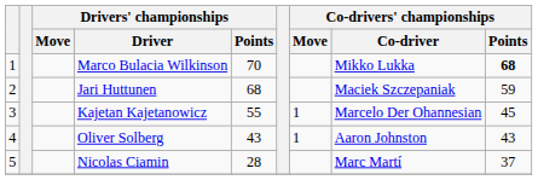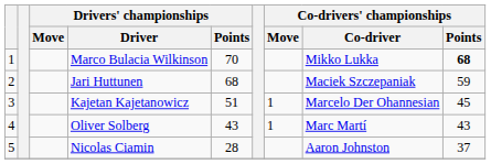Kajetan Kajetanowicz | Drivers' championships / Points: 55 -> 51
Oliver Solberg | Co-drivers' championships / Co-driver: Aaron Johnston -> Marc Martí
Nicolas Ciamin | Co-drivers' championships / Co-driver: Marc Martí -> Aaron Johnston
